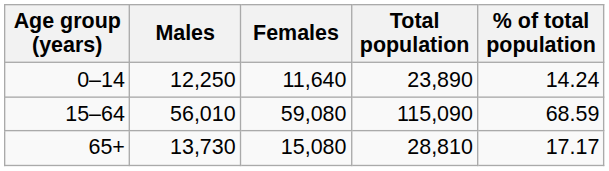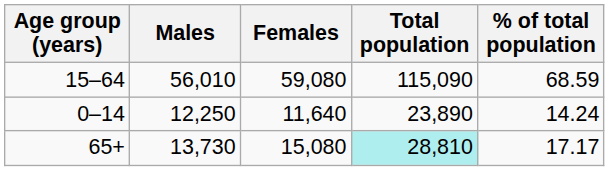rows swapped: 0–14 <-> 15–64
65+ | Total population: no background -> paleturquoise background
